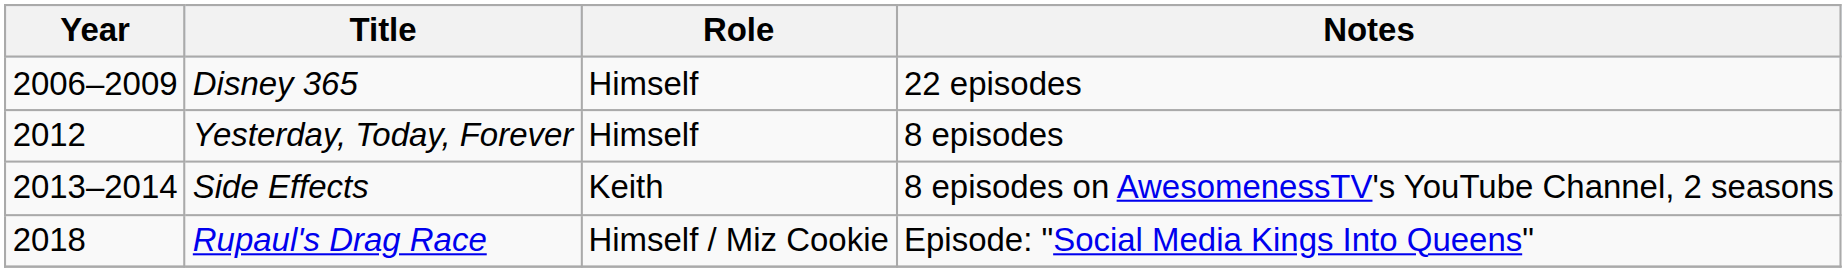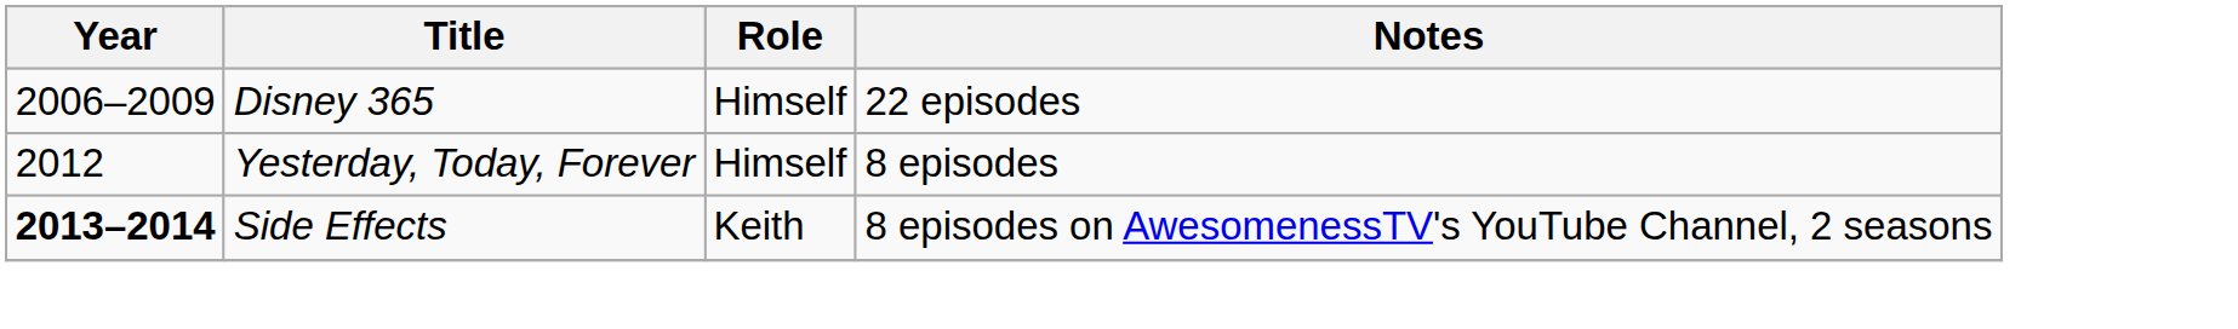Side Effects | Year: normal -> bold
- row: 2018 | Rupaul's Drag Race | Himself / Miz Cookie | Episode: "Social Media Kings Into Queens"
